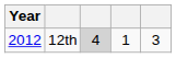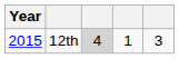12th | Year: 2012 -> 2015
